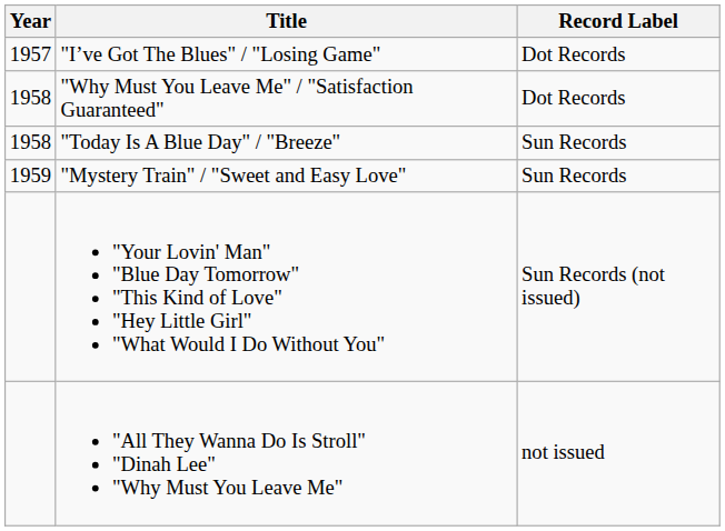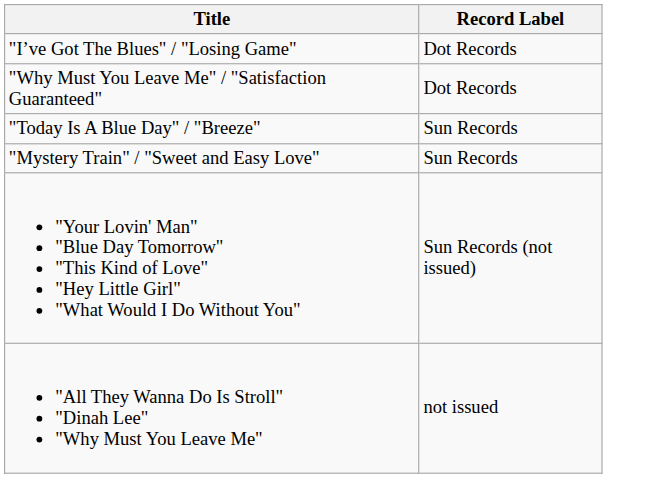- column: Year | 1957 | 1958 | 1958 | 1959
